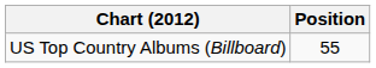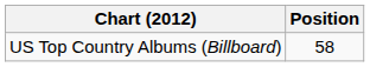US Top Country Albums (Billboard) | Position: 55 -> 58
